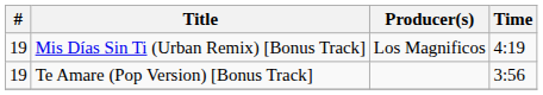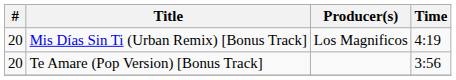Mis Días Sin Ti (Urban Remix) [Bonus Track] | #: 19 -> 20
Te Amare (Pop Version) [Bonus Track] | #: 19 -> 20
